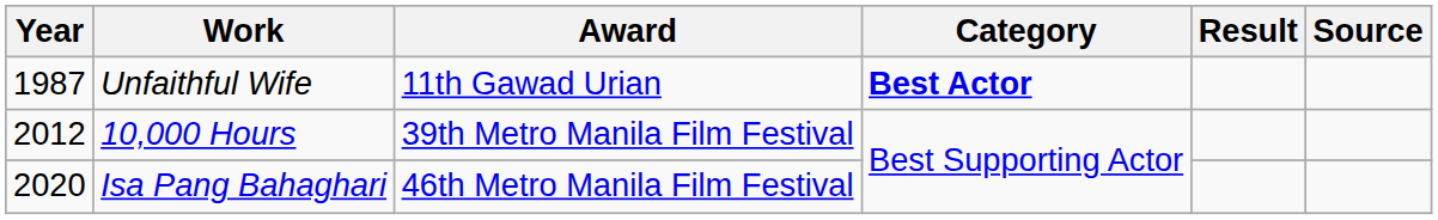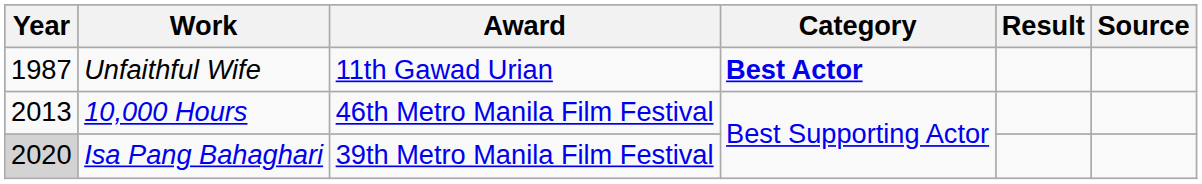10,000 Hours | Year: 2012 -> 2013
10,000 Hours | Award: 39th Metro Manila Film Festival -> 46th Metro Manila Film Festival
Isa Pang Bahaghari | Year: no background -> lightgrey background
Isa Pang Bahaghari | Award: 46th Metro Manila Film Festival -> 39th Metro Manila Film Festival
